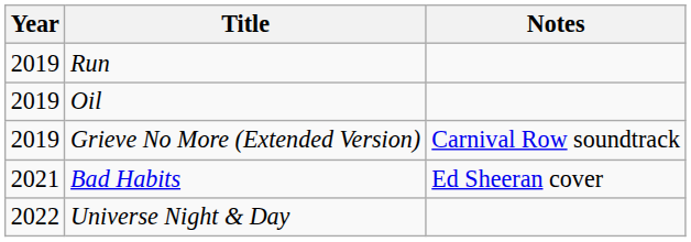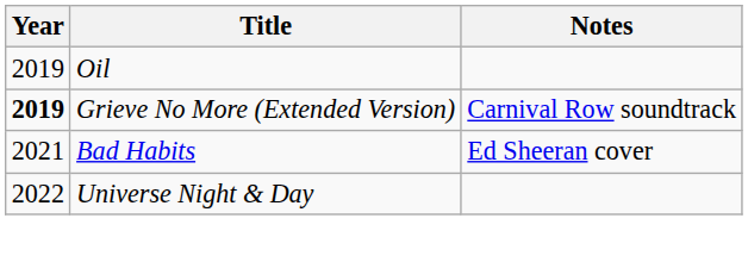- row: 2019 | Run
Grieve No More (Extended Version) | Year: normal -> bold
